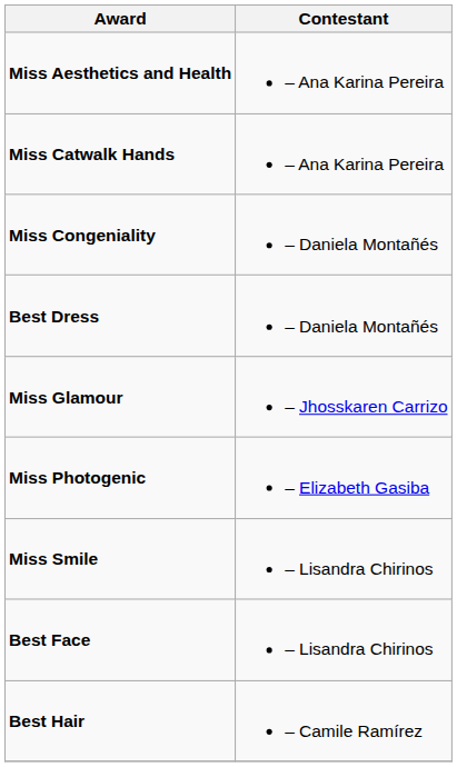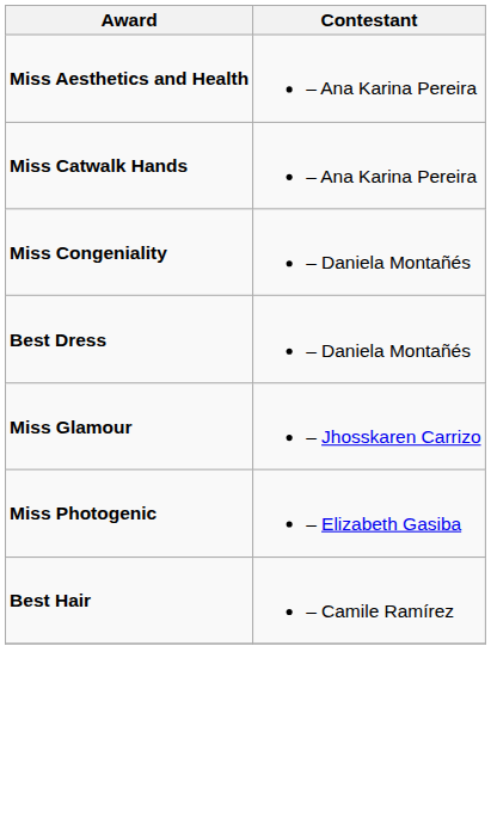- row: Miss Smile | – Lisandra Chirinos
- row: Best Face | – Lisandra Chirinos
